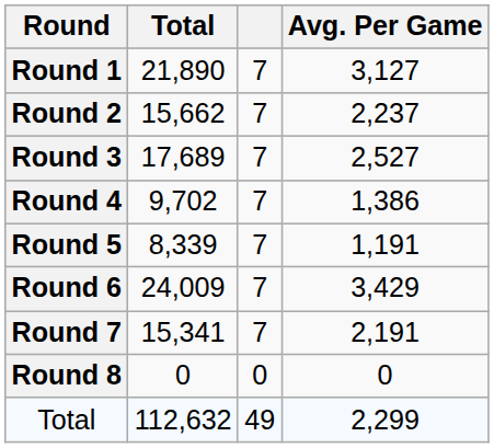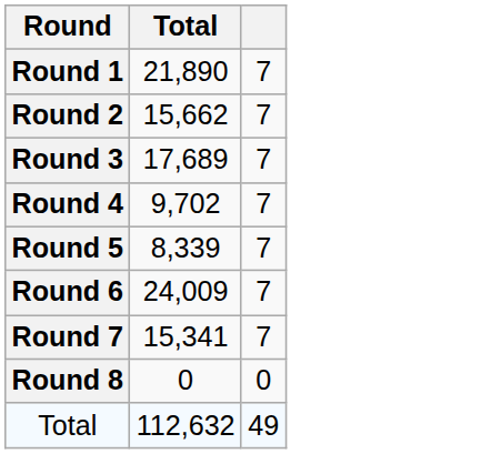- column: Avg. Per Game | 3,127 | 2,237 | 2,527 | 1,386 | 1,191 | 3,429 | 2,191 | 0 | 2,299
